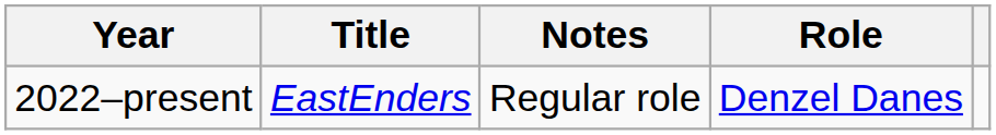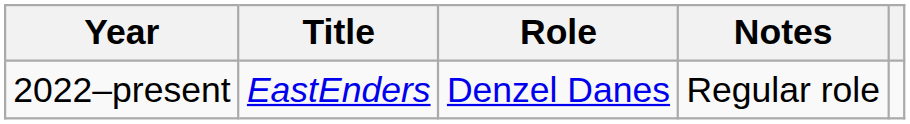columns swapped: Role <-> Notes
